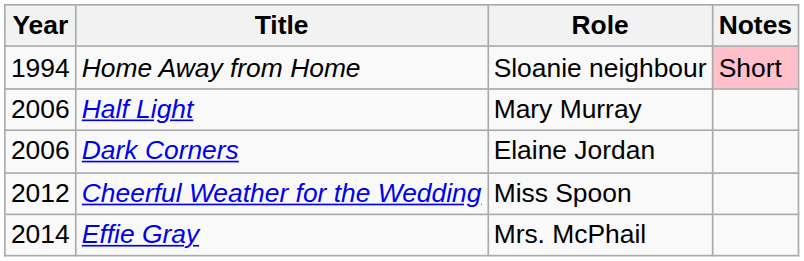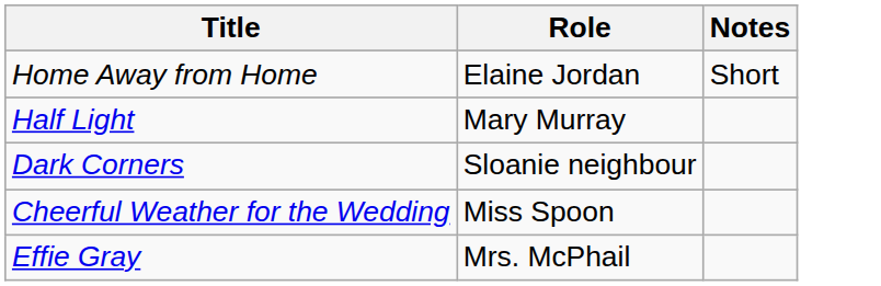- column: Year | 1994 | 2006 | 2006 | 2012 | 2014
Home Away from Home | Role: Sloanie neighbour -> Elaine Jordan
Home Away from Home | Notes: pink background -> no background
Dark Corners | Role: Elaine Jordan -> Sloanie neighbour
